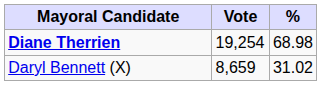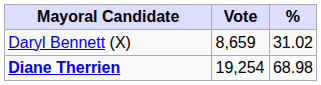rows swapped: Diane Therrien <-> Daryl Bennett (X)
